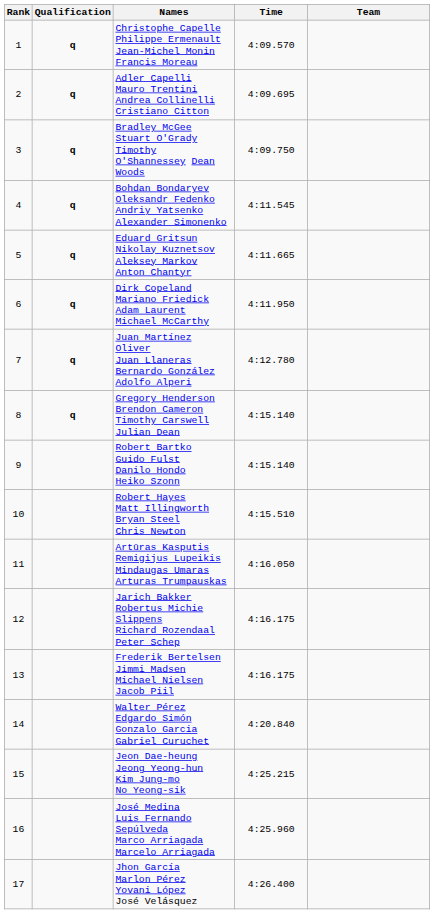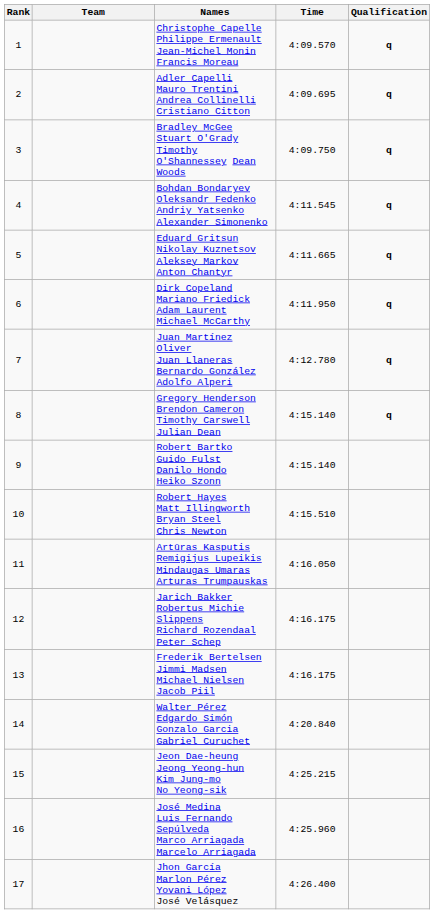columns swapped: Team <-> Qualification
